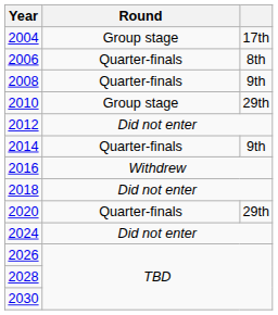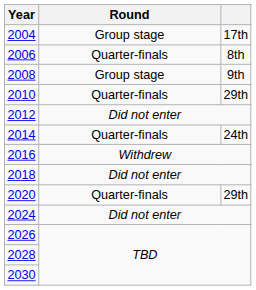2008 | Round: Quarter-finals -> Group stage
2010 | Round: Group stage -> Quarter-finals
2014 | column 3: 9th -> 24th
